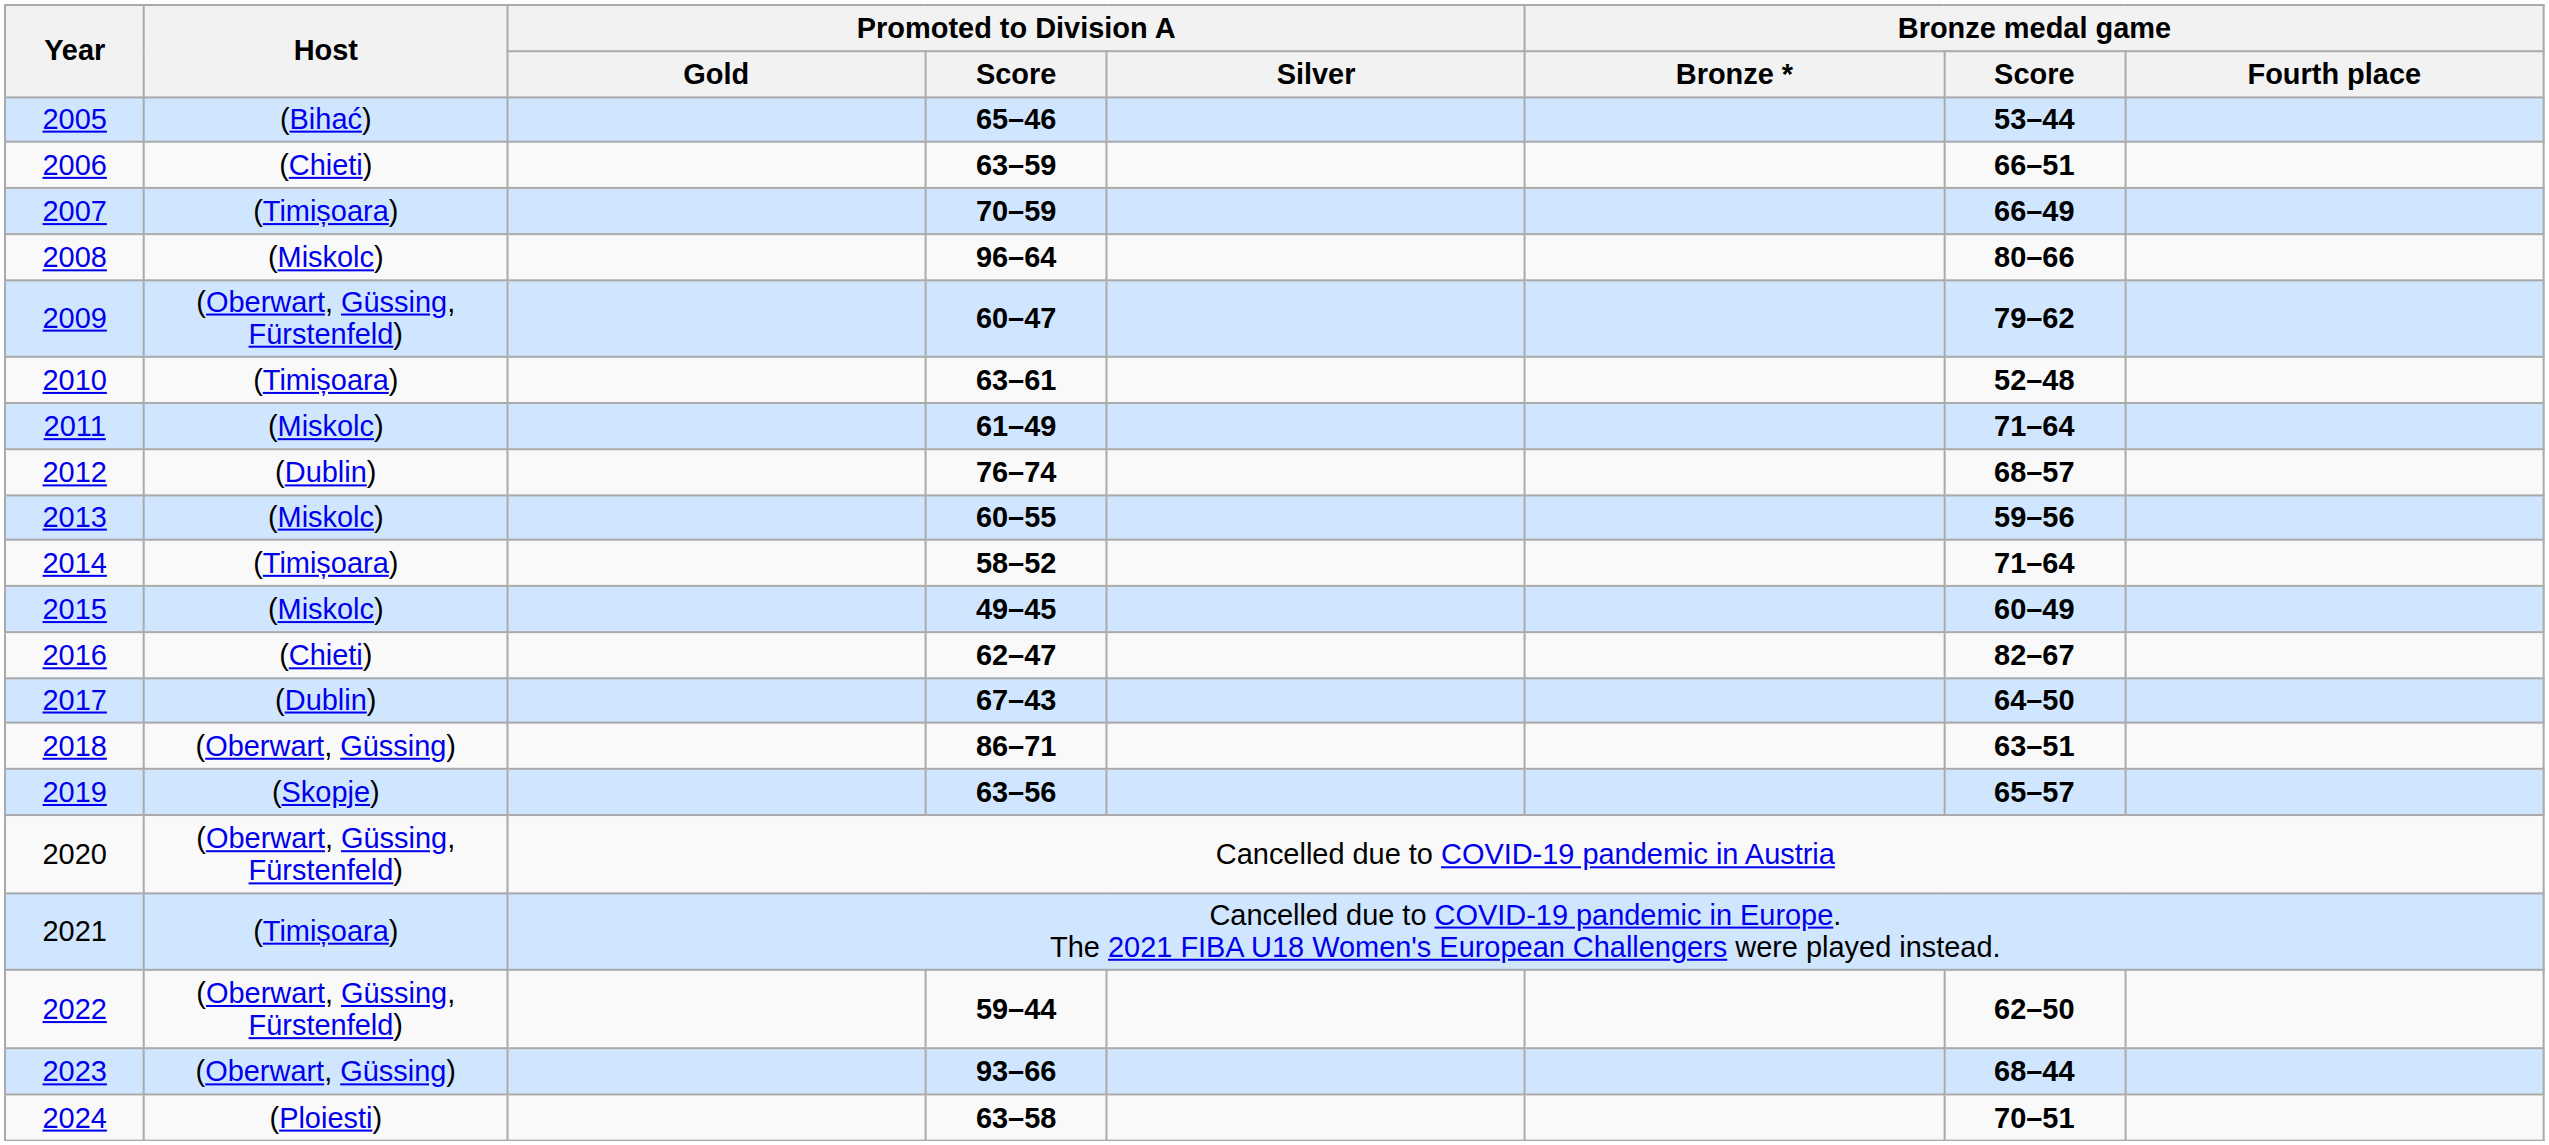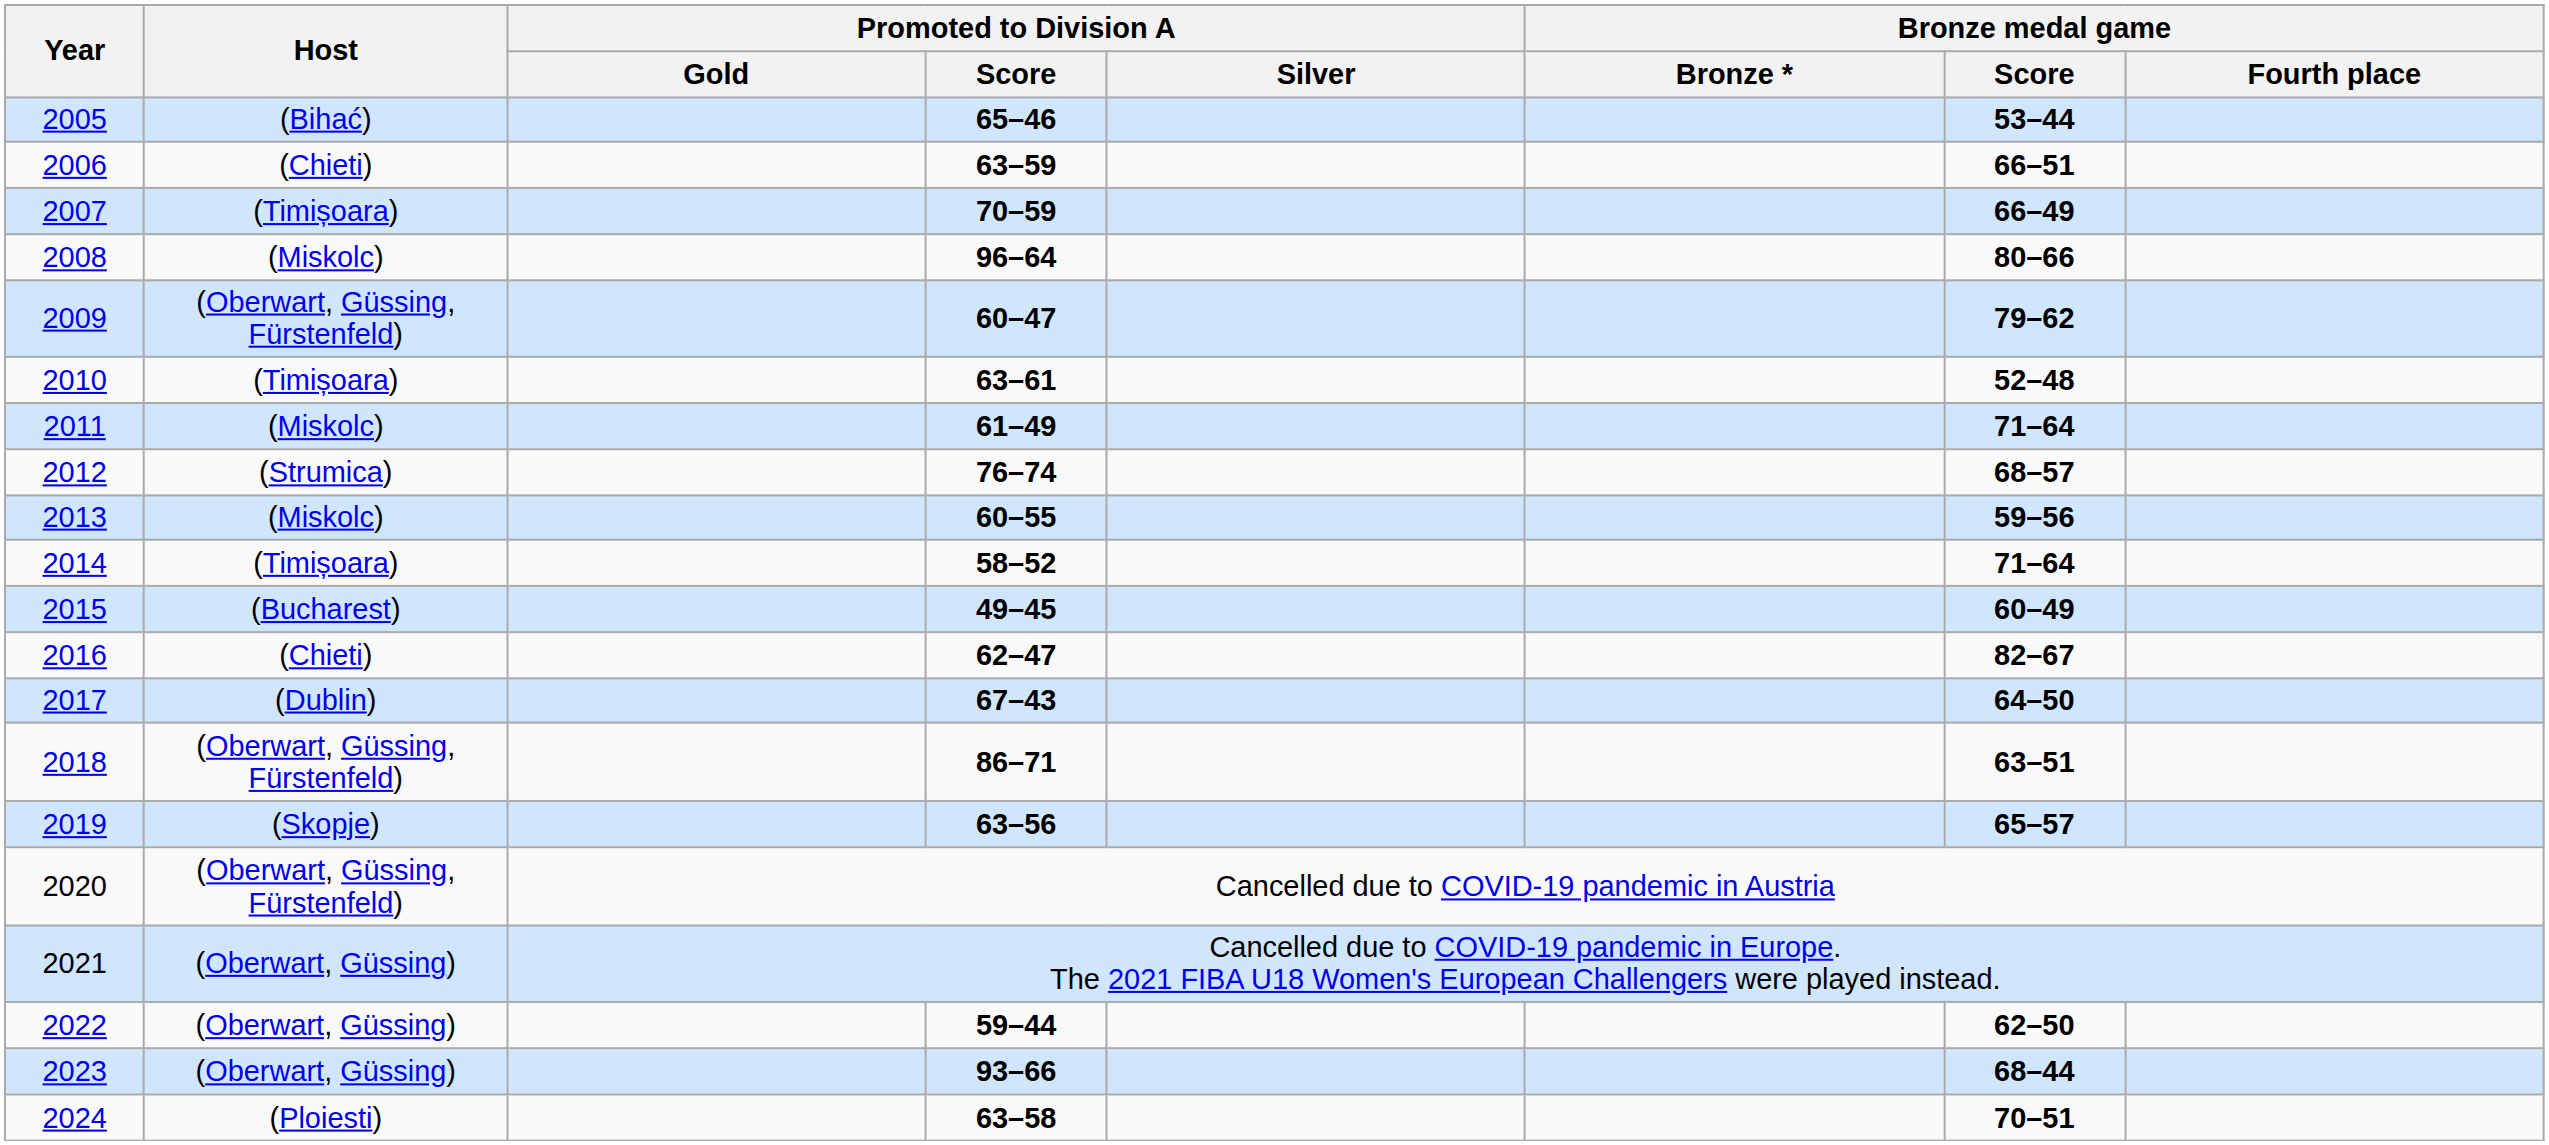2012 | Host: (Dublin) -> (Strumica)
2015 | Host: (Miskolc) -> (Bucharest)
2018 | Host: (Oberwart, Güssing) -> (Oberwart, Güssing, Fürstenfeld)
2021 | Host: (Timișoara) -> (Oberwart, Güssing)
2022 | Host: (Oberwart, Güssing, Fürstenfeld) -> (Oberwart, Güssing)
